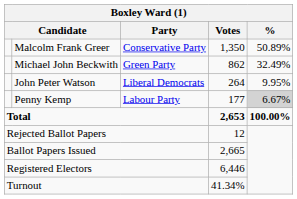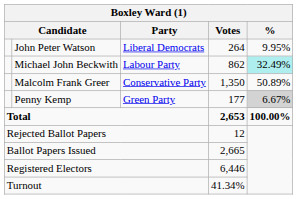rows swapped: Malcolm Frank Greer <-> John Peter Watson
Michael John Beckwith | Party: Green Party -> Labour Party
Michael John Beckwith | %: no background -> paleturquoise background
Penny Kemp | Party: Labour Party -> Green Party
